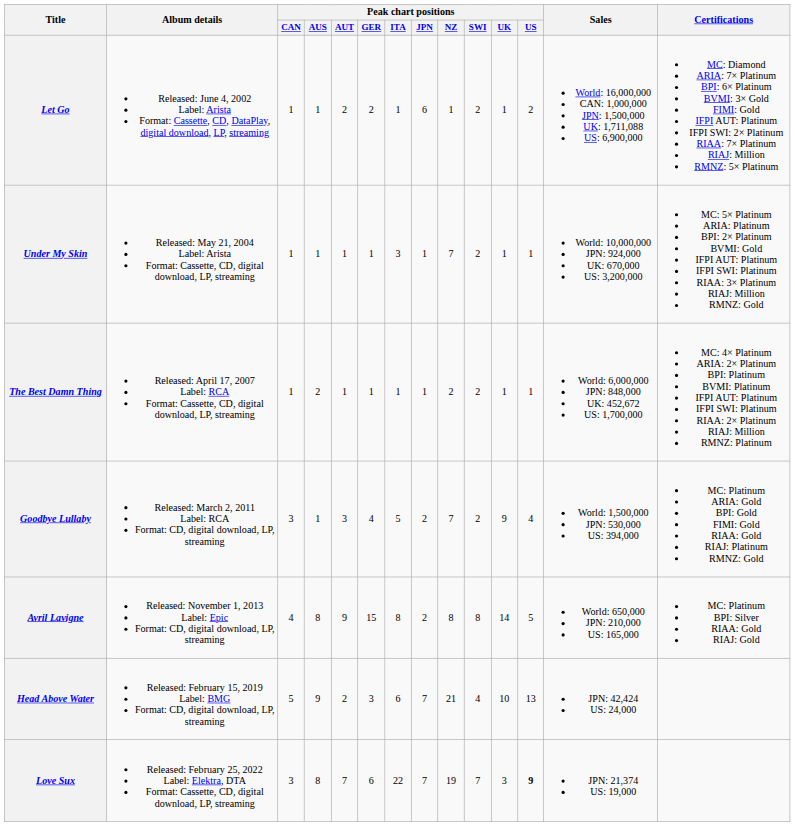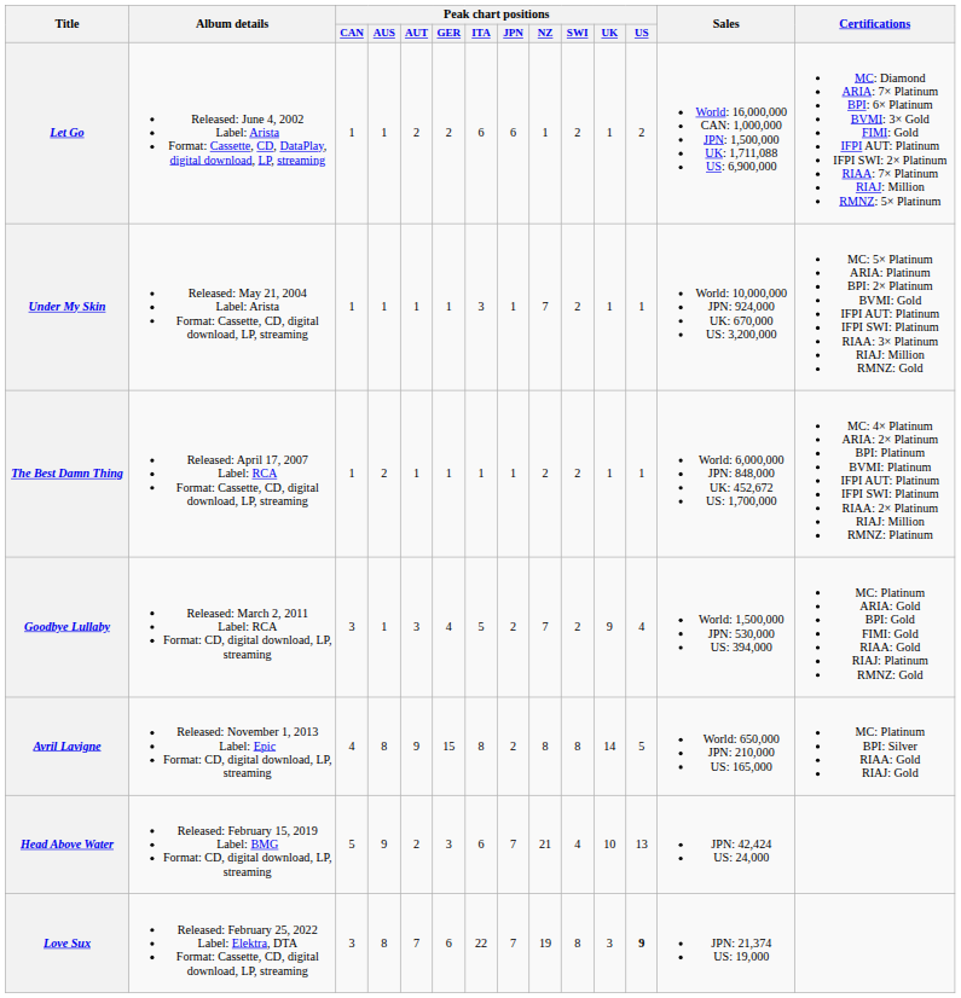Let Go | Peak chart positions / ITA: 1 -> 6
Love Sux | Peak chart positions / SWI: 7 -> 8
